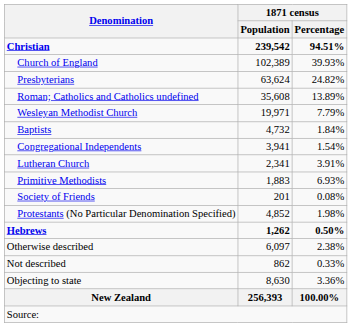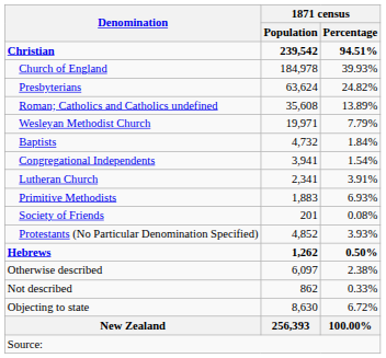Church of England | 1871 census / Population: 102,389 -> 184,978
Protestants (No Particular Denomination Specified) | 1871 census / Percentage: 1.98% -> 3.93%
Objecting to state | 1871 census / Percentage: 3.36% -> 6.72%
